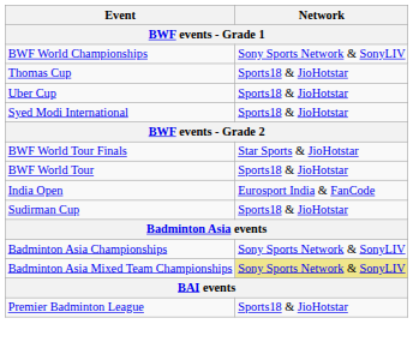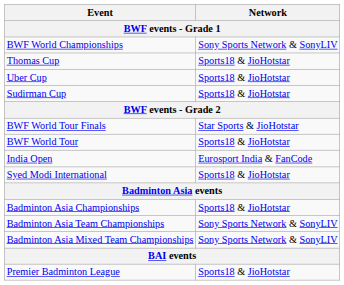rows swapped: Sudirman Cup <-> Syed Modi International
Badminton Asia Championships | Network: Sony Sports Network & SonyLIV -> Sports18 & JioHotstar
+ row: Badminton Asia Team Championships | Sony Sports Network & SonyLIV
Badminton Asia Mixed Team Championships | Network: khaki background -> no background
